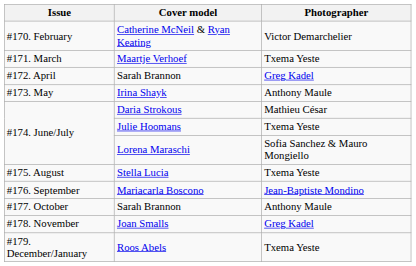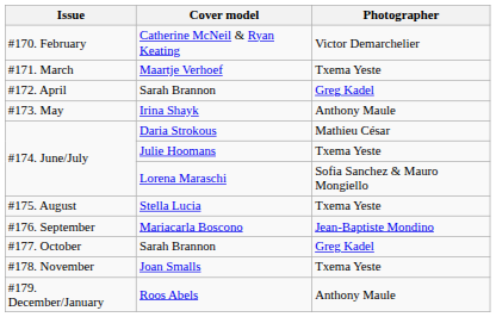#177. October / Sarah Brannon | Photographer: Anthony Maule -> Greg Kadel
Joan Smalls | Photographer: Greg Kadel -> Txema Yeste
Roos Abels | Photographer: Txema Yeste -> Anthony Maule
